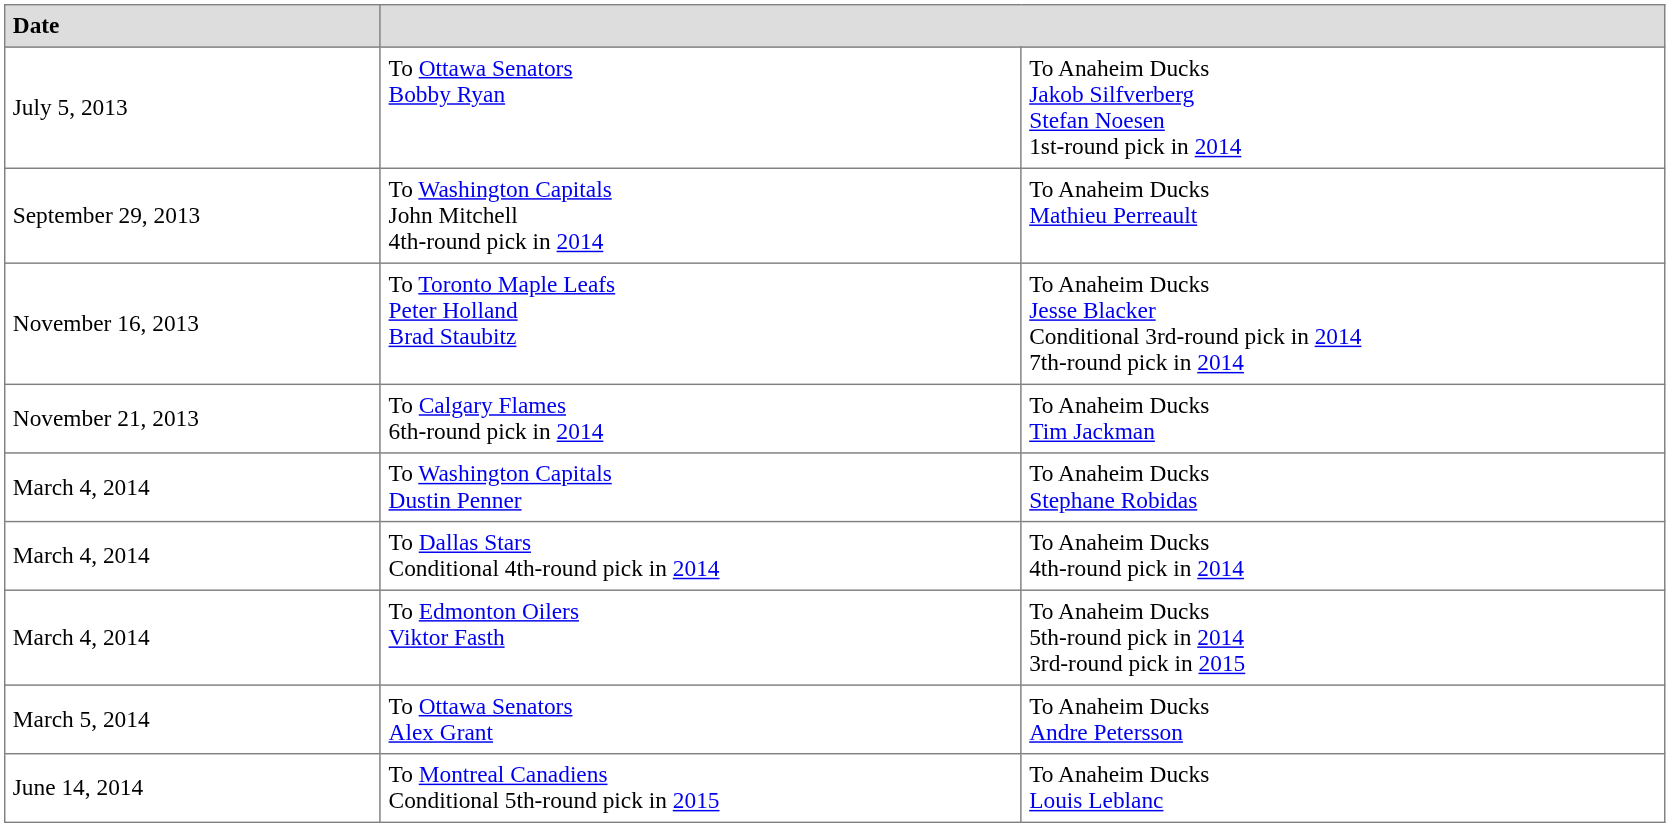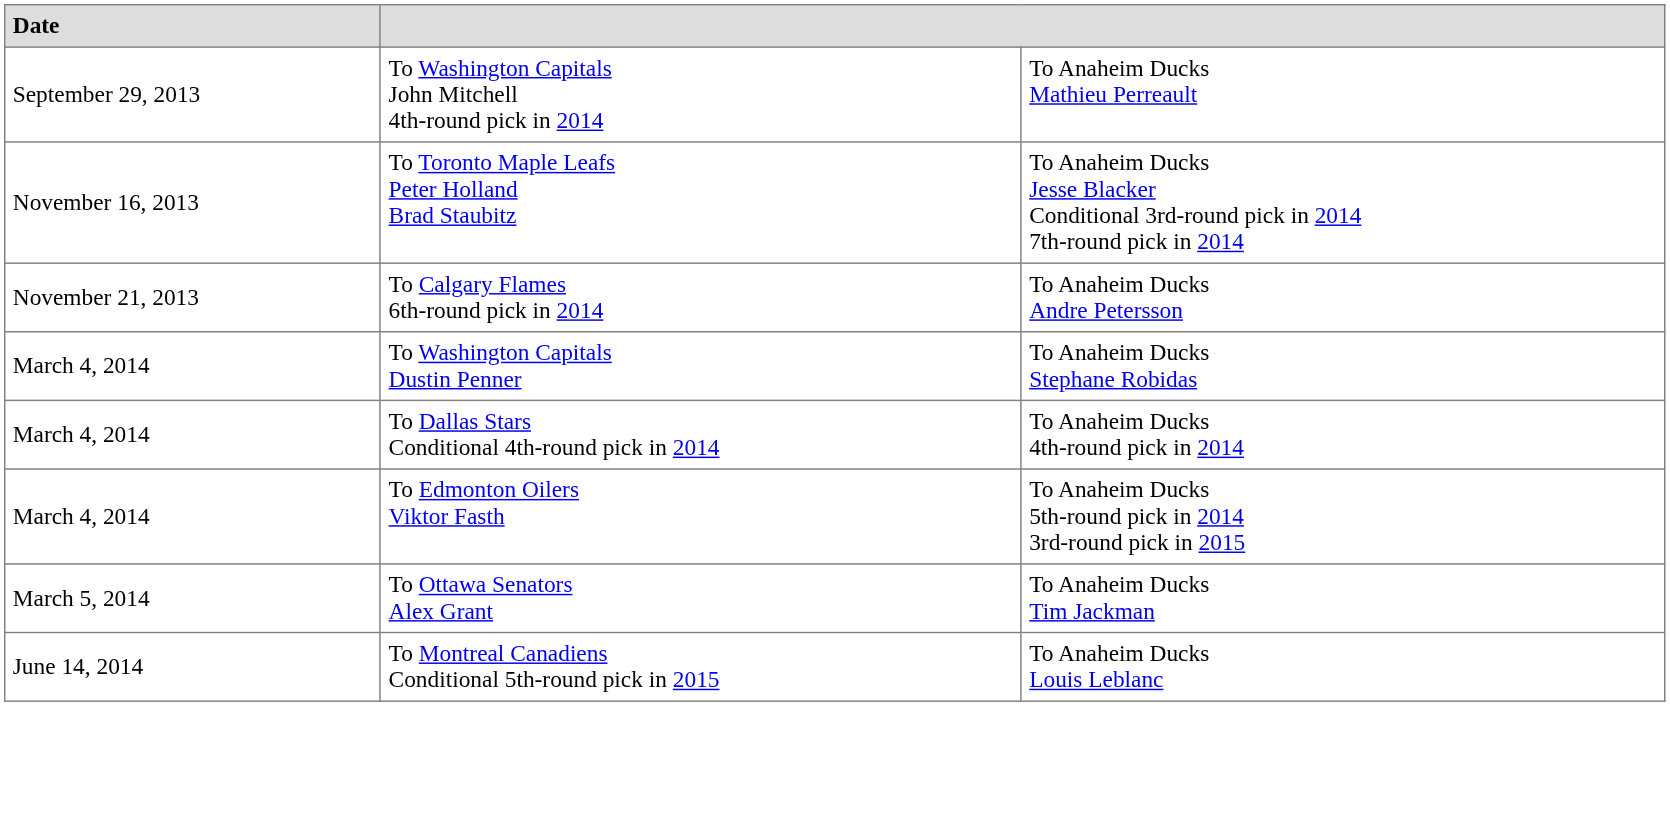- row: July 5, 2013 | To Ottawa Senators Bobby Ryan | To Anaheim Ducks Jakob Silfverberg Stefan Noesen 1st-round pick in 2014
To Calgary Flames 6th-round pick in 2014 | column 3: To Anaheim Ducks Tim Jackman -> To Anaheim Ducks Andre Petersson
To Ottawa Senators Alex Grant | column 3: To Anaheim Ducks Andre Petersson -> To Anaheim Ducks Tim Jackman
